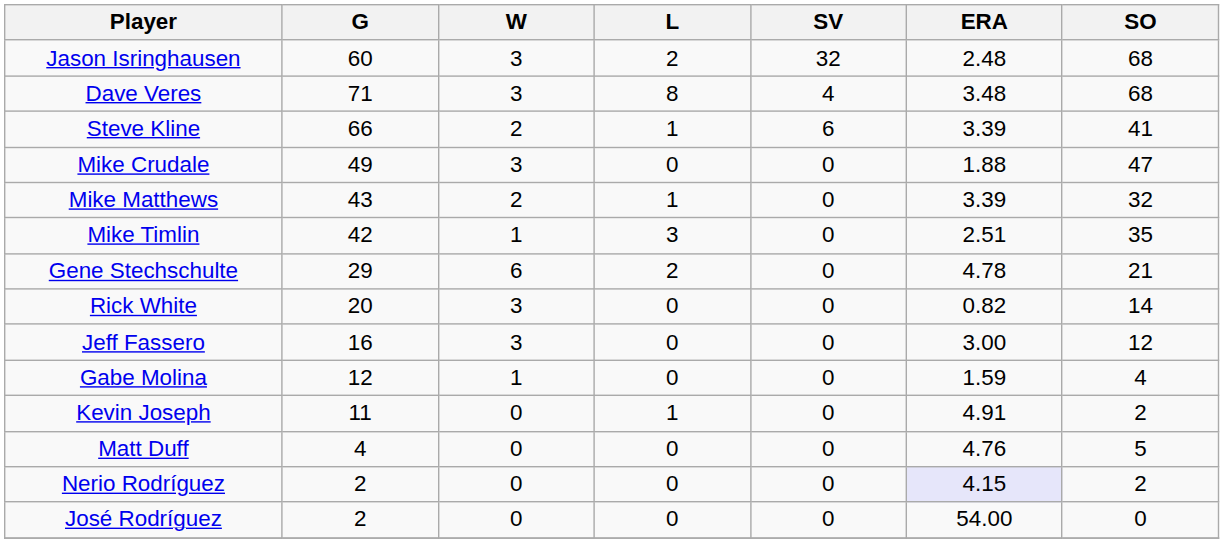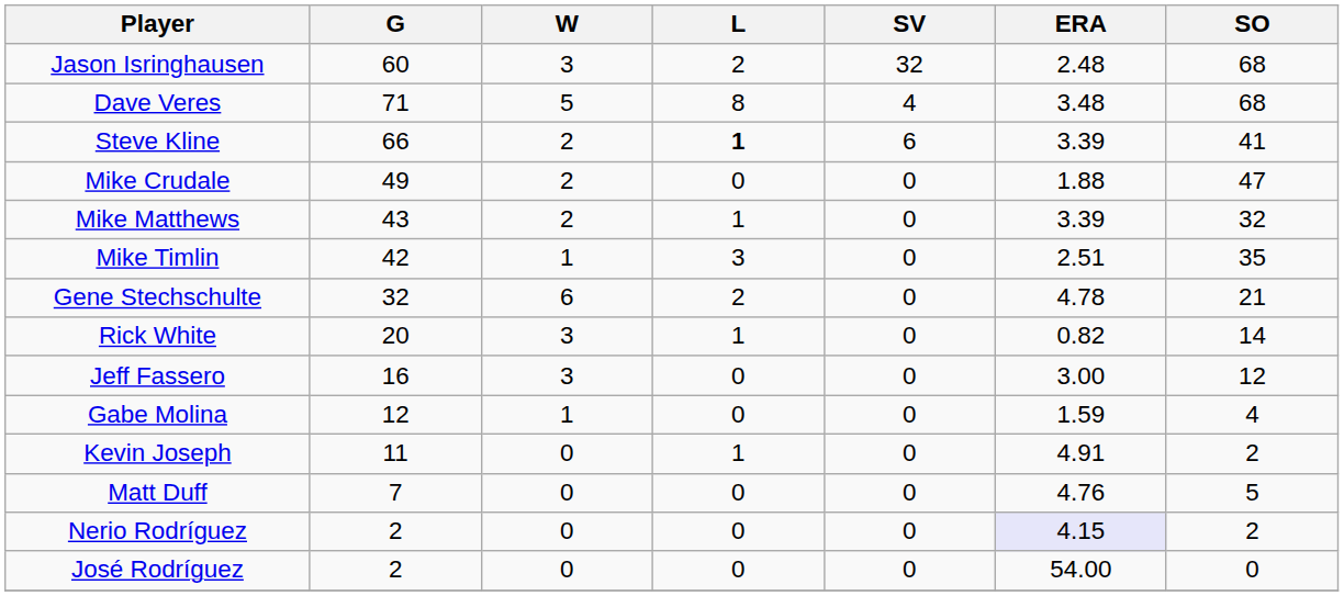Dave Veres | W: 3 -> 5
Steve Kline | L: normal -> bold
Mike Crudale | W: 3 -> 2
Gene Stechschulte | G: 29 -> 32
Rick White | L: 0 -> 1
Matt Duff | G: 4 -> 7
